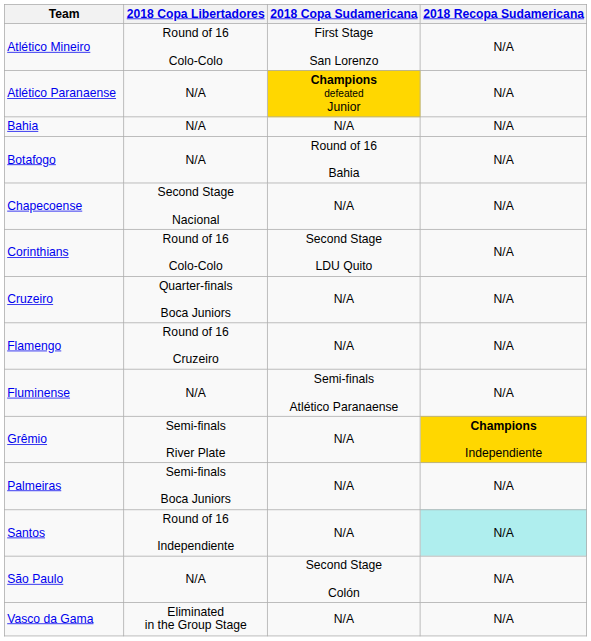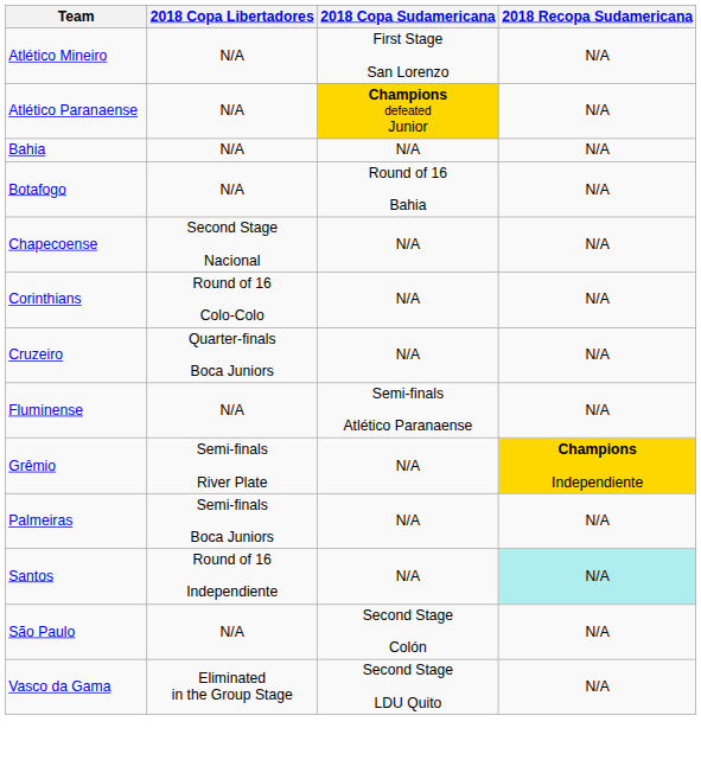Atlético Mineiro | 2018 Copa Libertadores: Round of 16 Colo-Colo -> N/A
Corinthians | 2018 Copa Sudamericana: Second Stage LDU Quito -> N/A
- row: Flamengo | Round of 16 Cruzeiro | N/A | N/A
Vasco da Gama | 2018 Copa Sudamericana: N/A -> Second Stage LDU Quito
